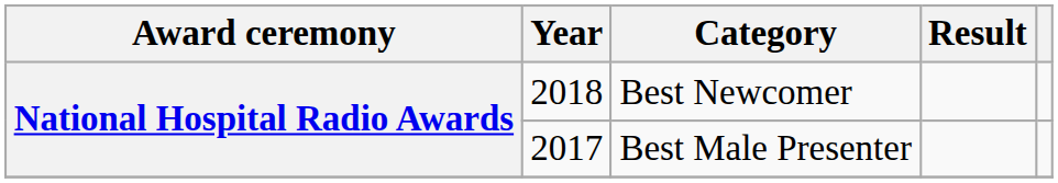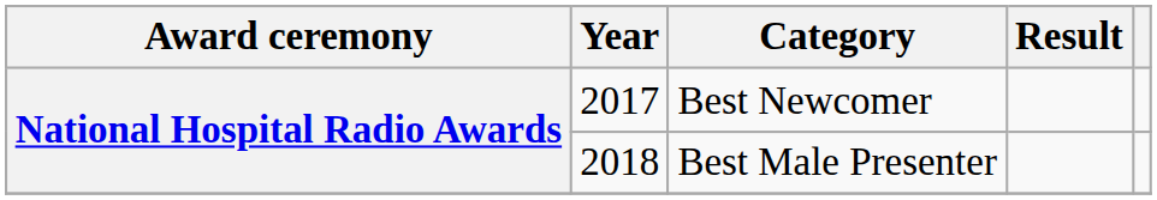Best Newcomer | Year: 2018 -> 2017
Best Male Presenter | Year: 2017 -> 2018
